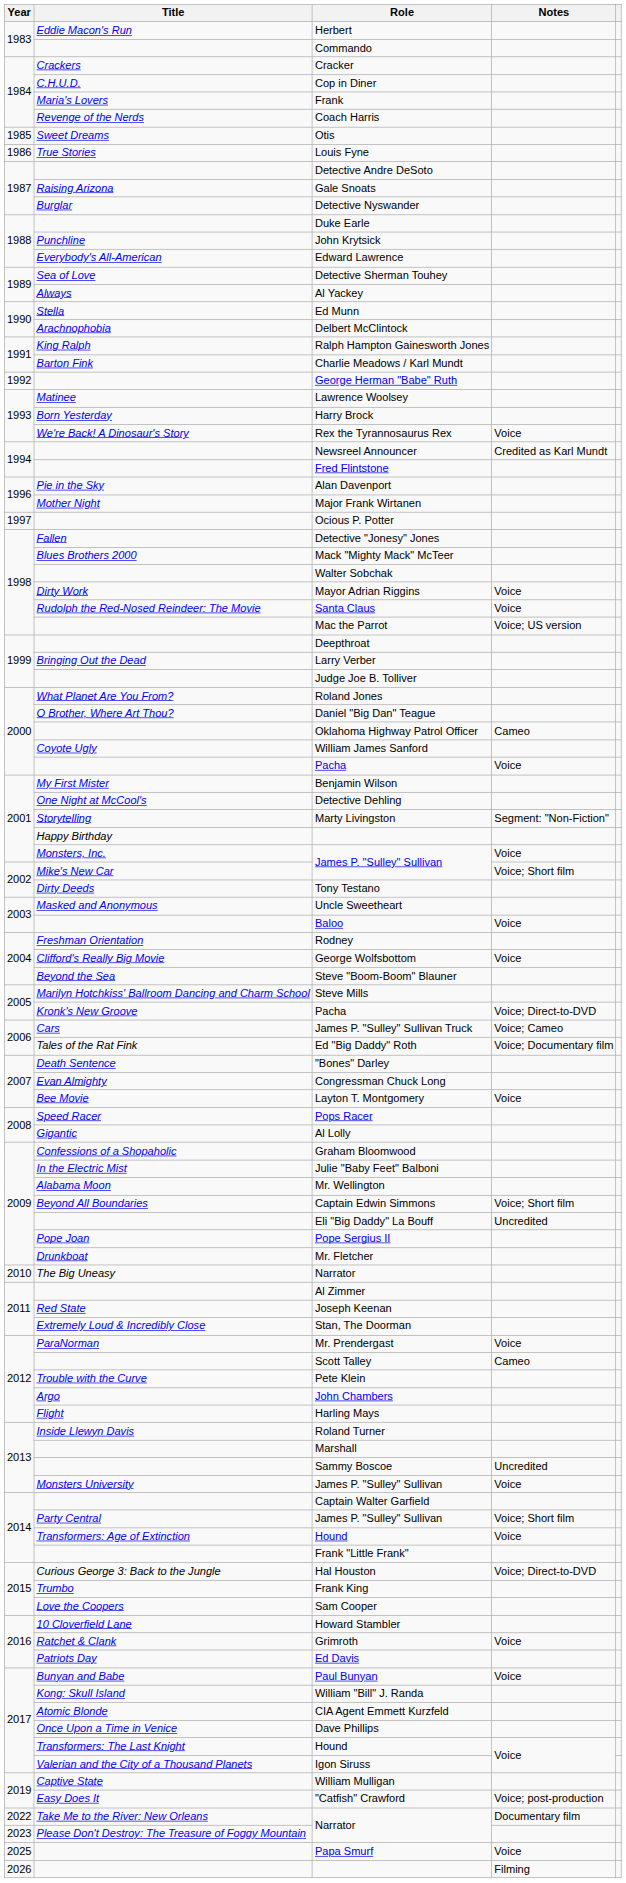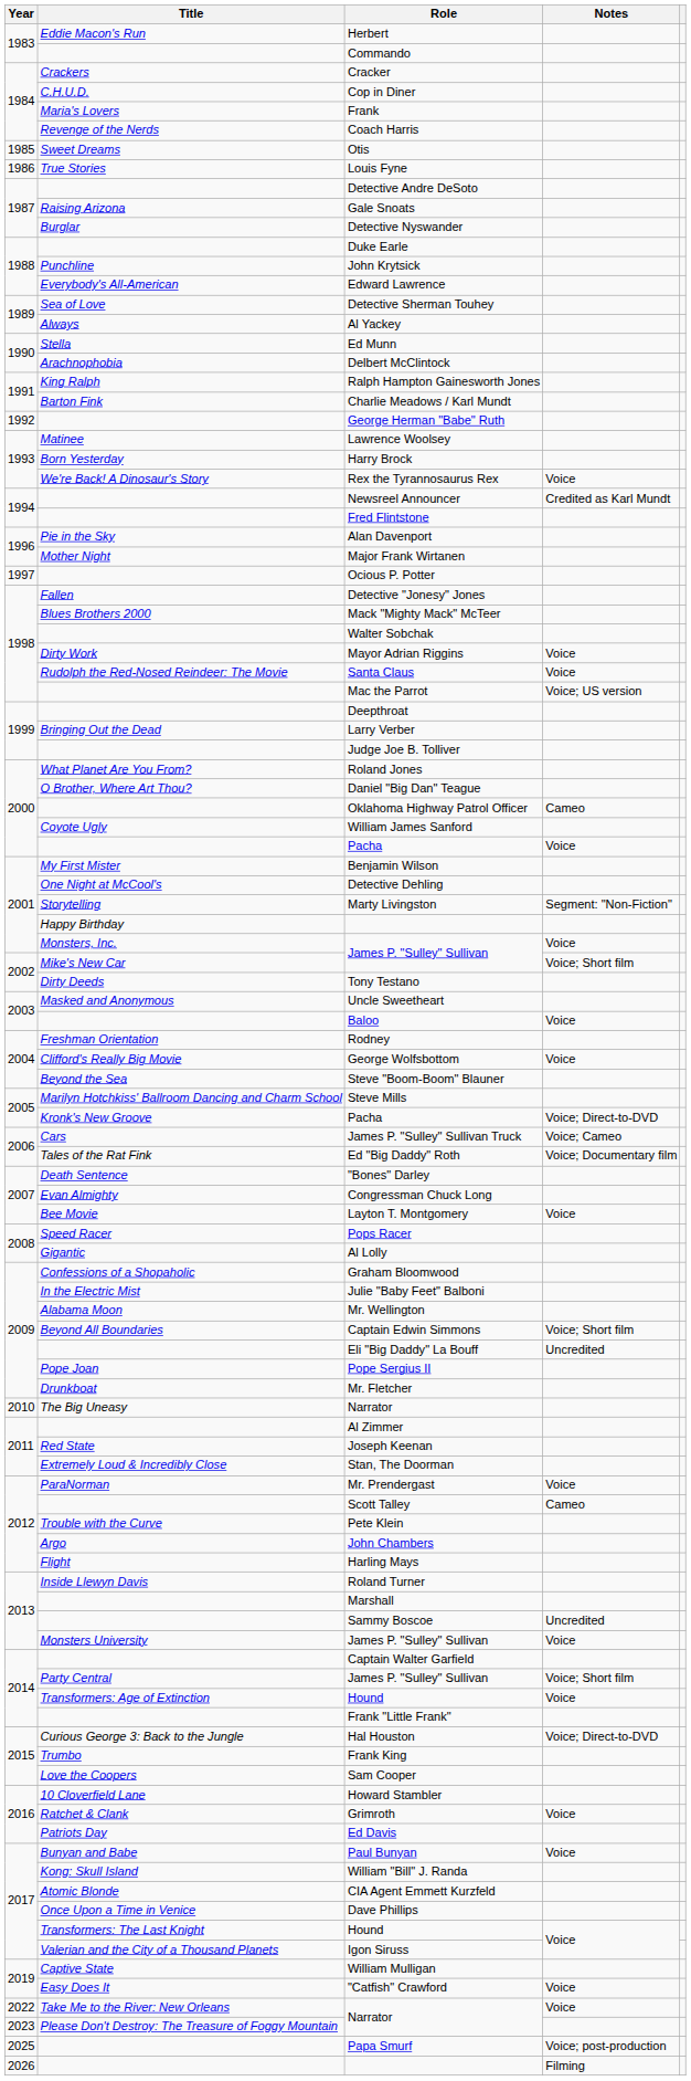"Catfish" Crawford | Notes: Voice; post-production -> Voice
Take Me to the River: New Orleans / Narrator | Notes: Documentary film -> Voice
Papa Smurf | Notes: Voice -> Voice; post-production
